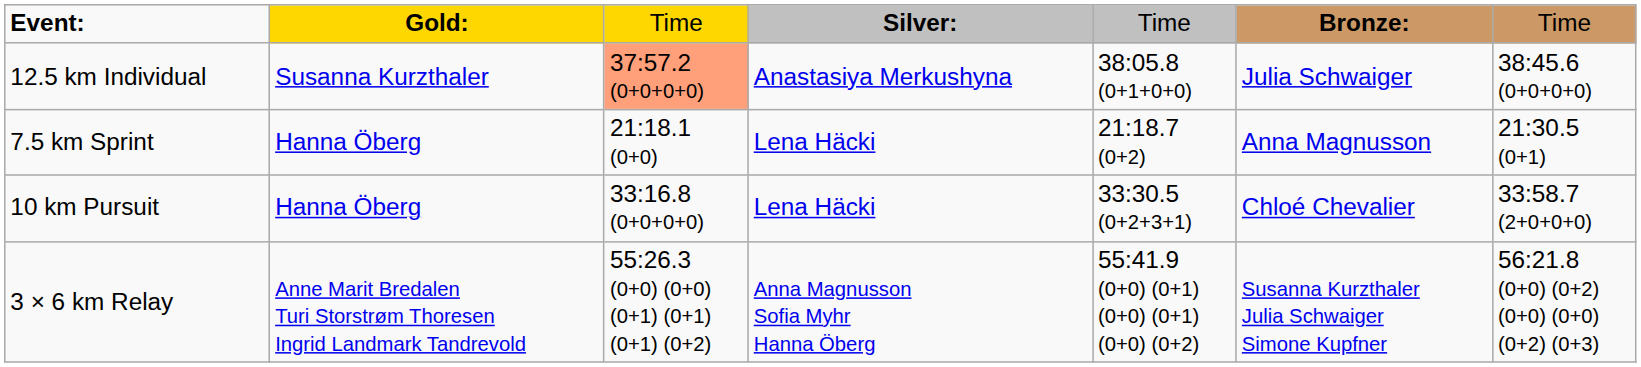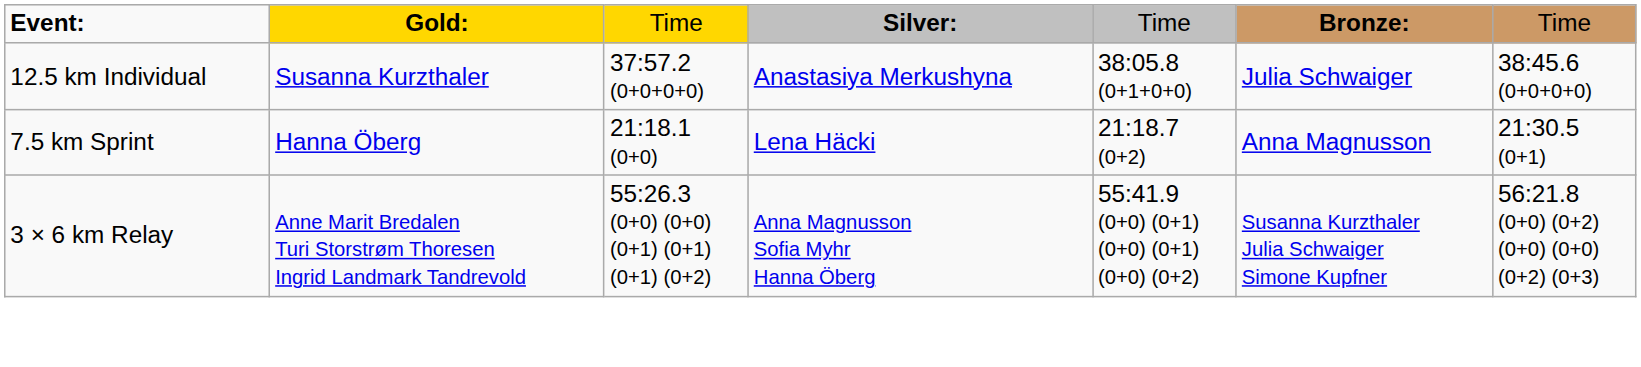12.5 km Individual | column 3: lightsalmon background -> no background
- row: 10 km Pursuit | Hanna Öberg | 33:16.8 (0+0+0+0) | Lena Häcki | 33:30.5 (0+2+3+1) | Chloé Chevalier | 33:58.7 (2+0+0+0)
